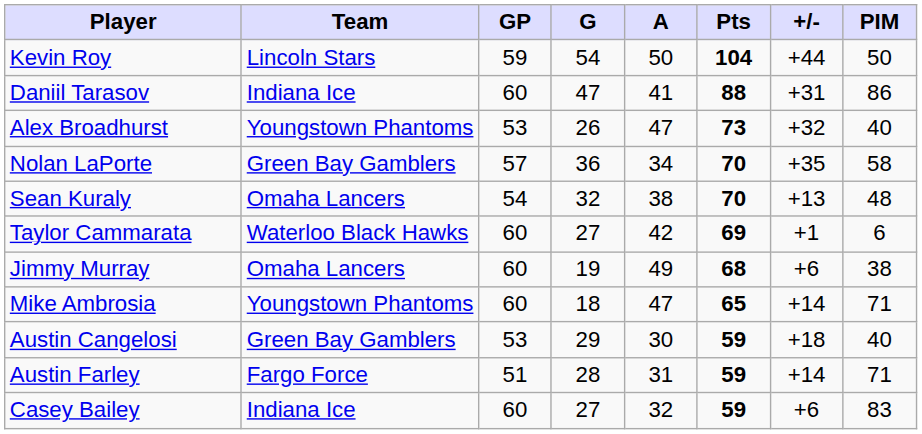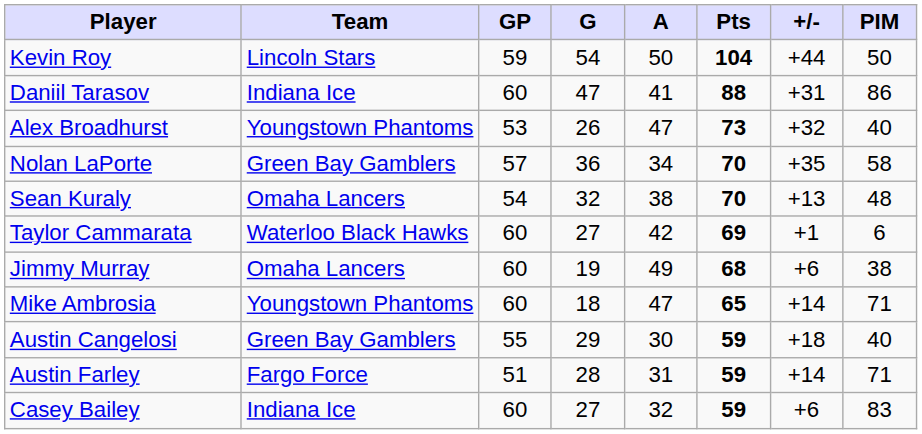Austin Cangelosi | GP: 53 -> 55
